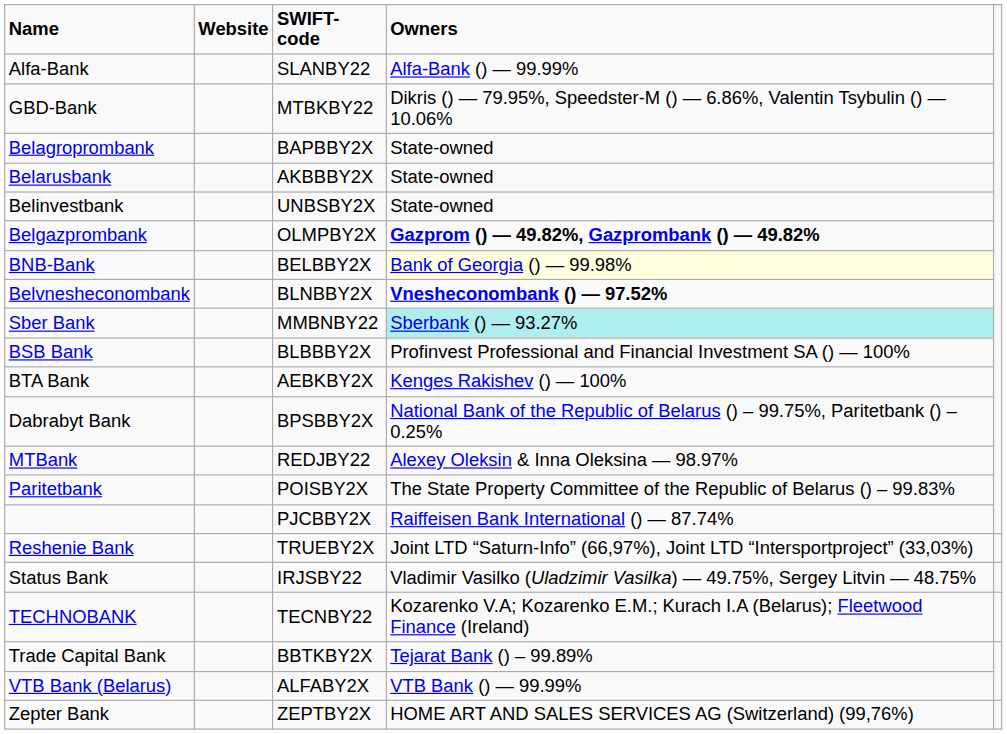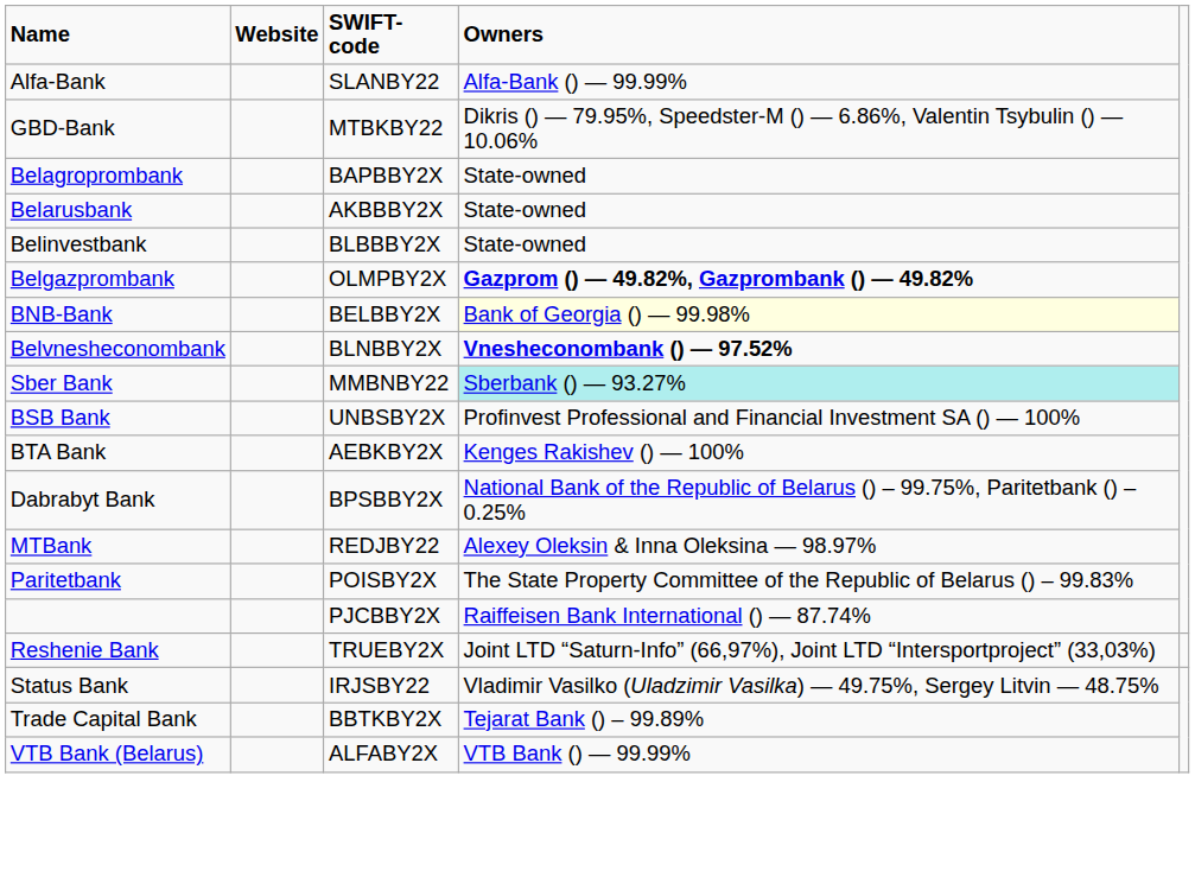Belinvestbank | SWIFT-code: UNBSBY2X -> BLBBBY2X
BSB Bank | SWIFT-code: BLBBBY2X -> UNBSBY2X
- row: TECHNOBANK | TECNBY22 | Kozarenko V.A; Kozarenko E.M.; Kurach I.A (Belarus); Fleetwood Finance (Ireland)
- row: Zepter Bank | ZEPTBY2X | HOME ART AND SALES SERVICES AG (Switzerland) (99,76%)
